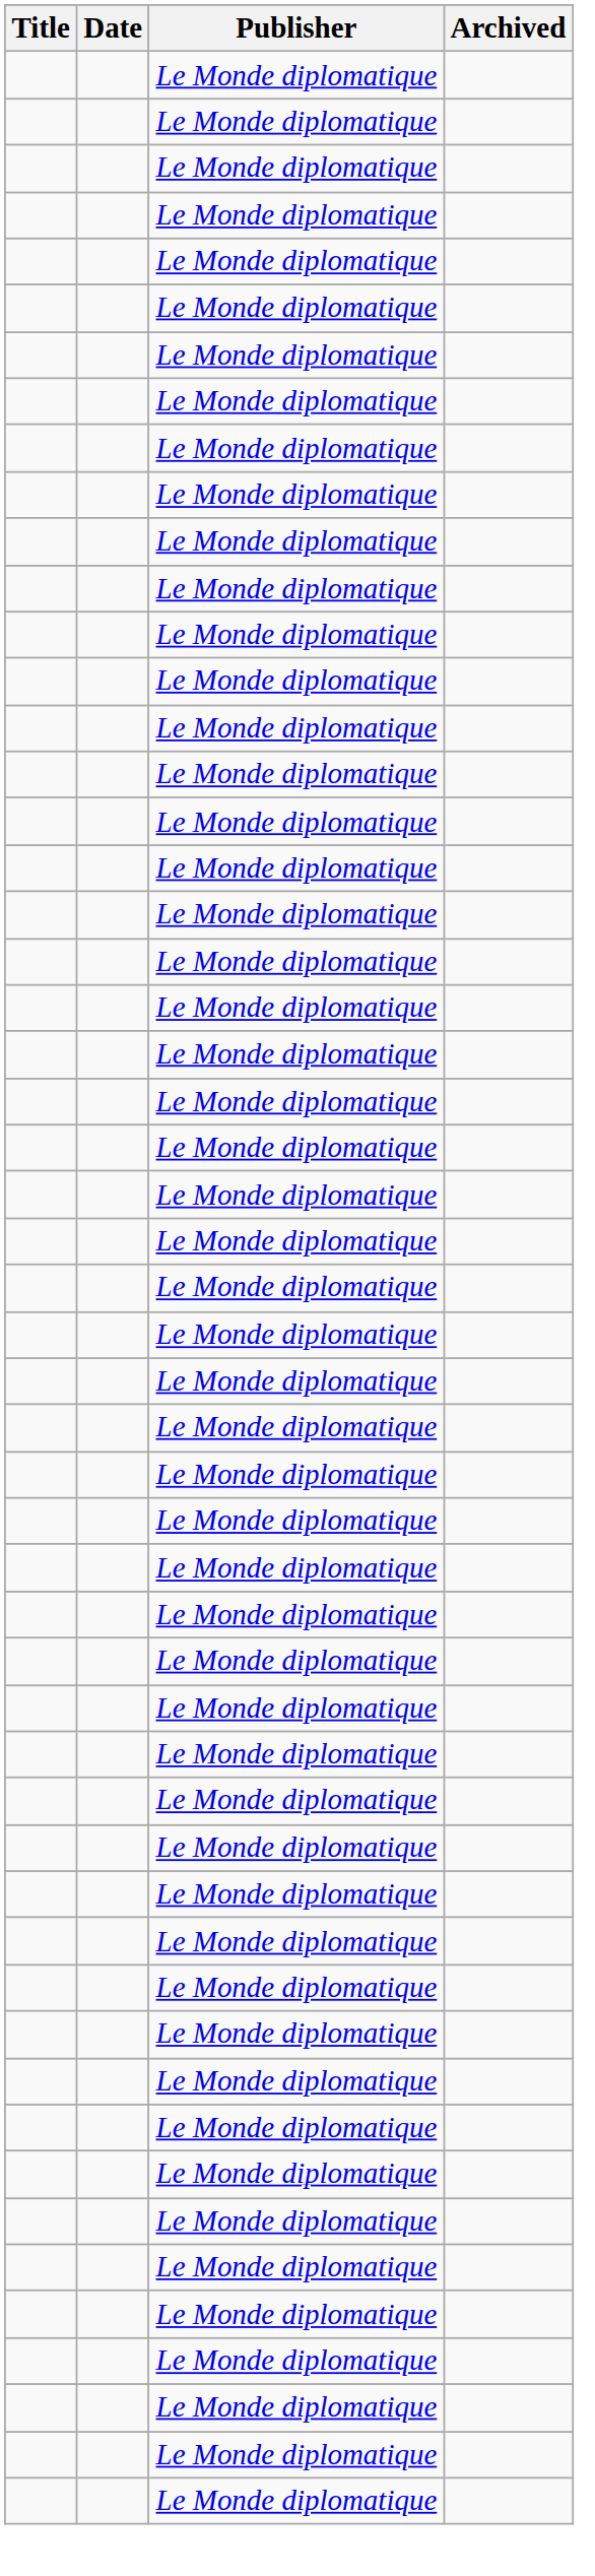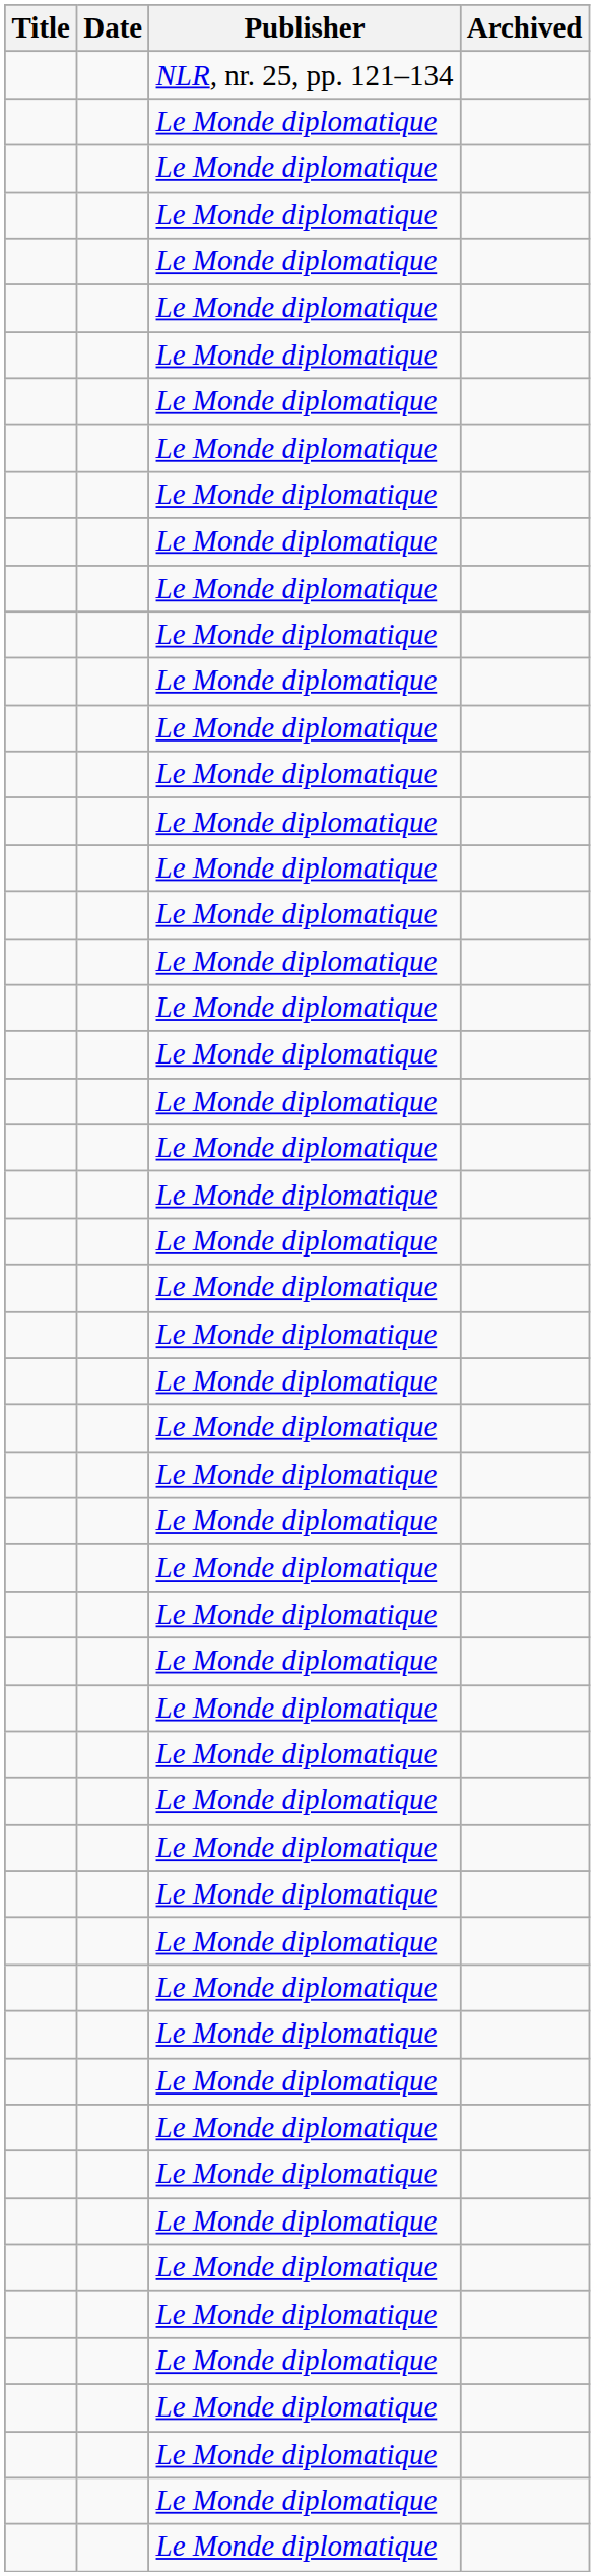+ row: NLR, nr. 25, pp. 121–134
